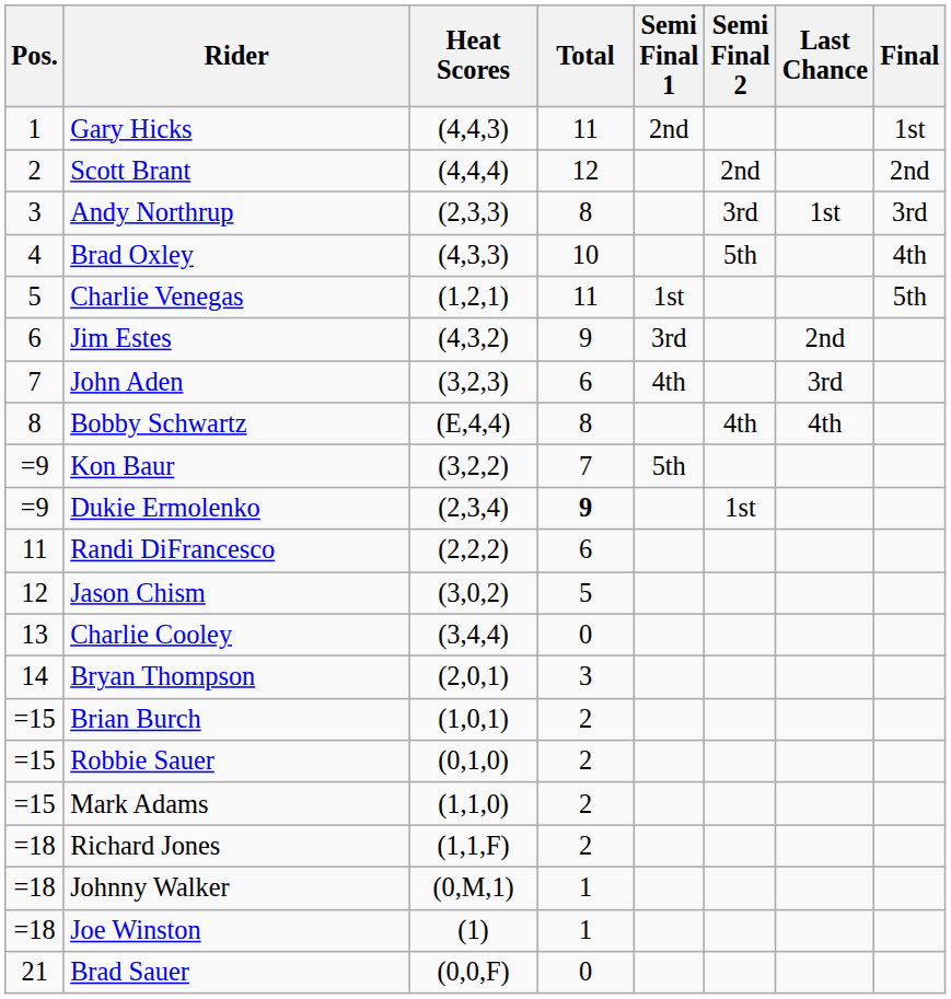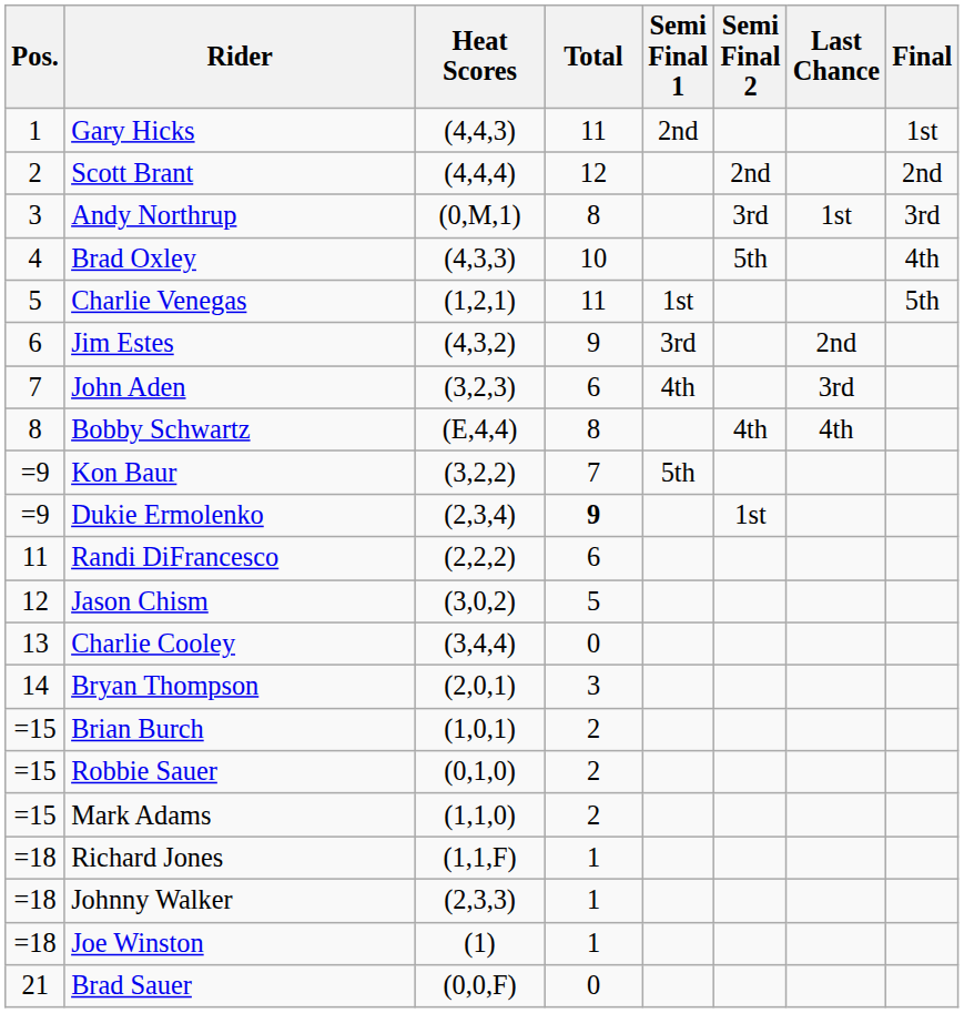Andy Northrup | Heat Scores: (2,3,3) -> (0,M,1)
Richard Jones | Total: 2 -> 1
Johnny Walker | Heat Scores: (0,M,1) -> (2,3,3)
